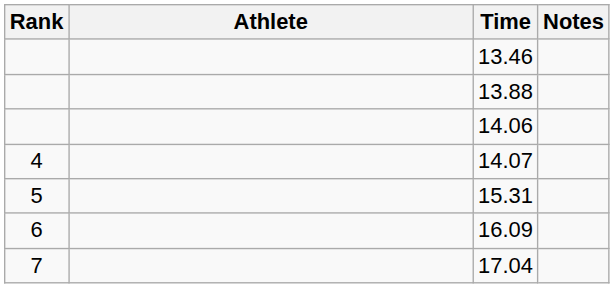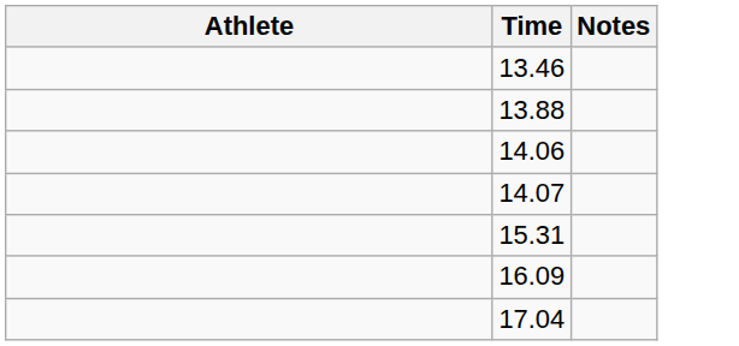- column: Rank | 4 | 5 | 6 | 7
